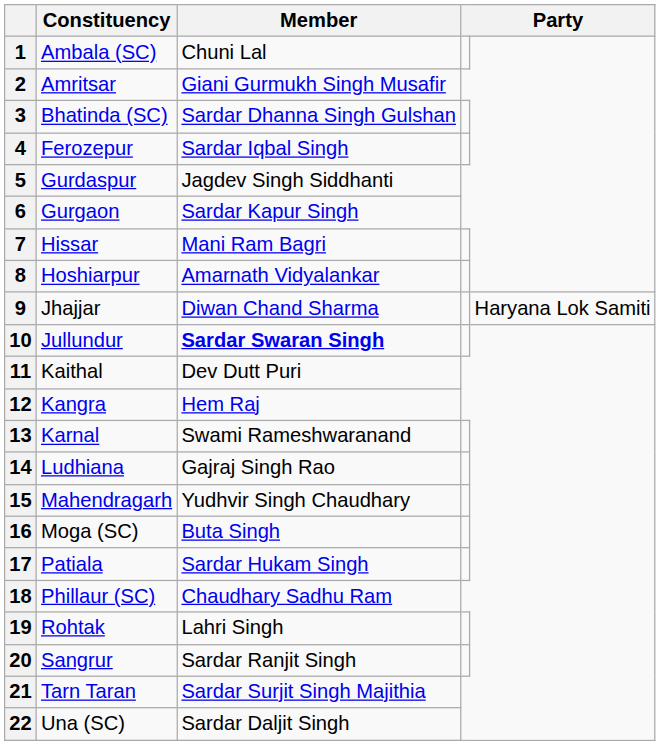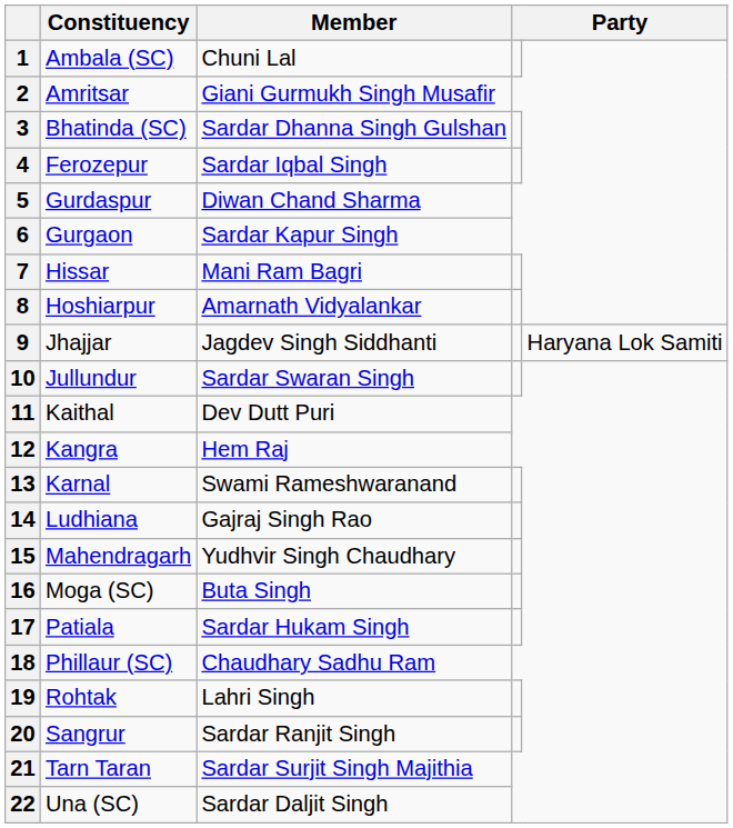5 | Member: Jagdev Singh Siddhanti -> Diwan Chand Sharma
9 | Member: Diwan Chand Sharma -> Jagdev Singh Siddhanti
10 | Member: bold -> normal
